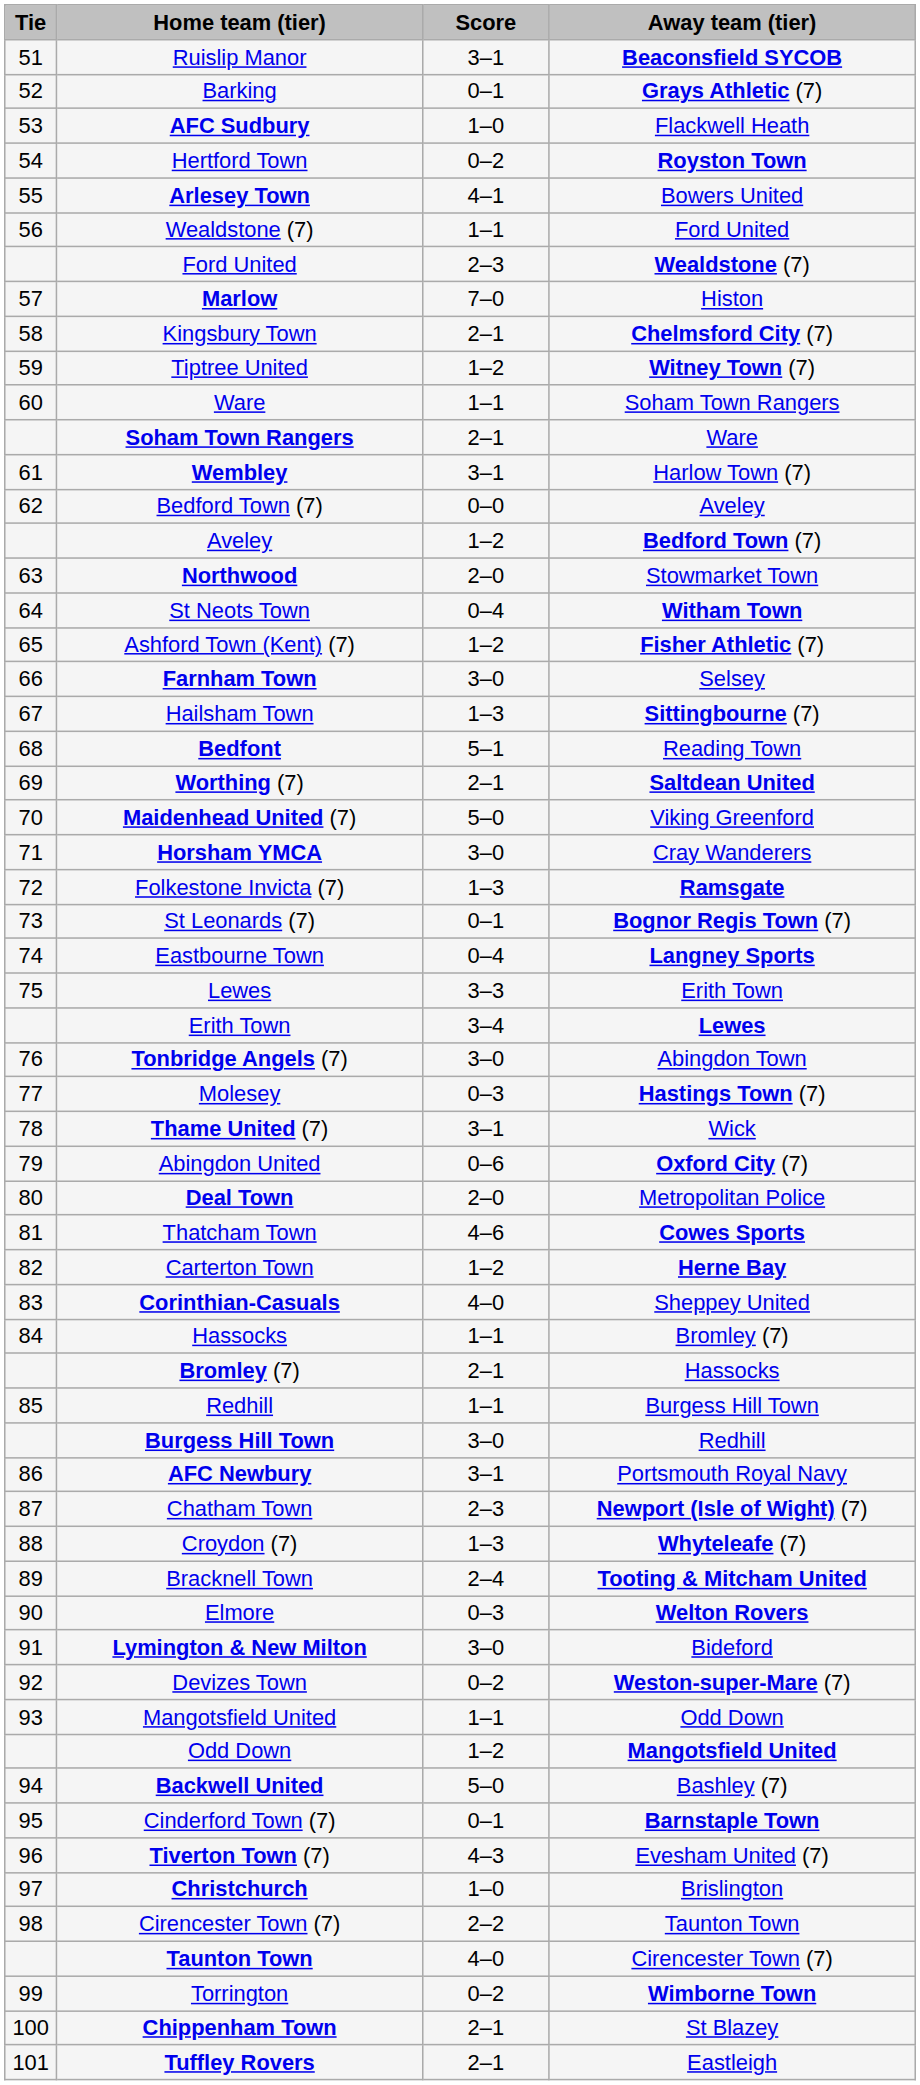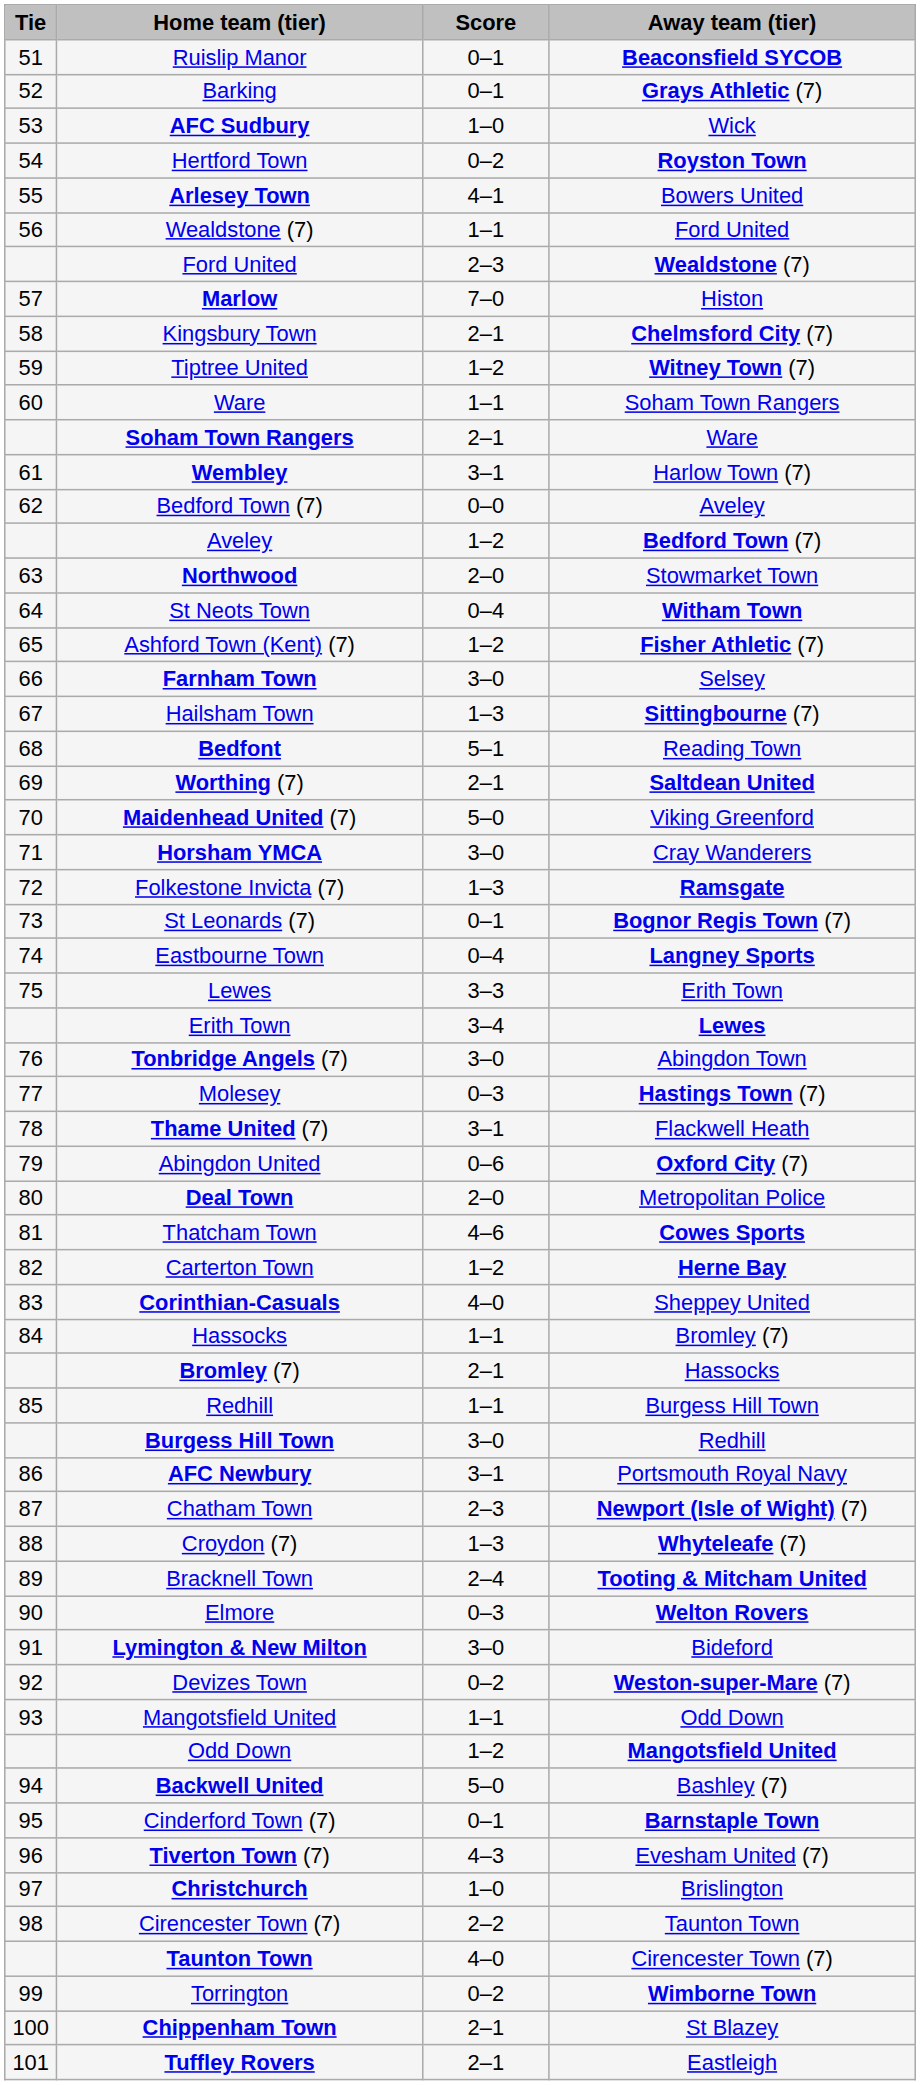Ruislip Manor | Score: 3–1 -> 0–1
AFC Sudbury | Away team (tier): Flackwell Heath -> Wick
Thame United (7) | Away team (tier): Wick -> Flackwell Heath
